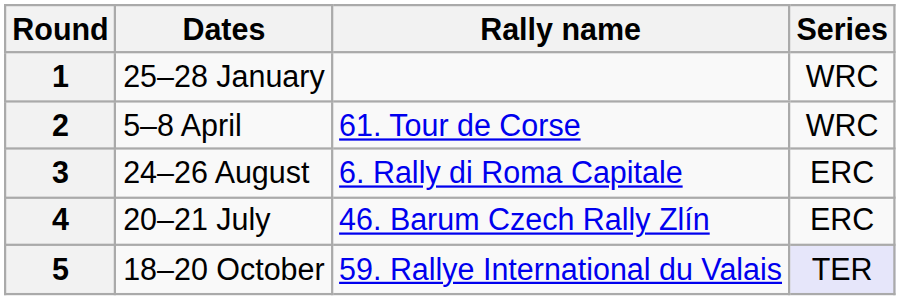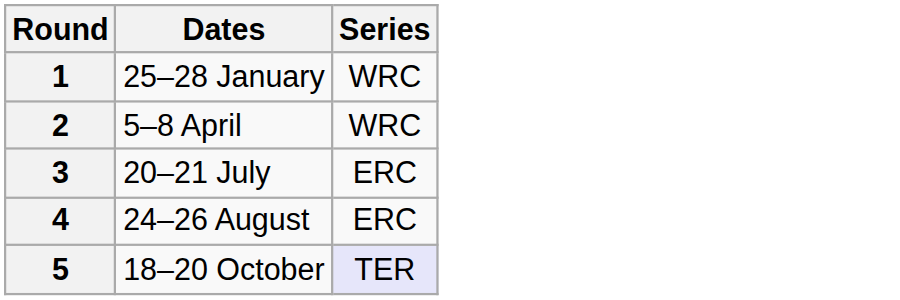- column: Rally name | 61. Tour de Corse | 6. Rally di Roma Capitale | 46. Barum Czech Rally Zlín | 59. Rallye International du Valais
3 | Dates: 24–26 August -> 20–21 July
4 | Dates: 20–21 July -> 24–26 August
